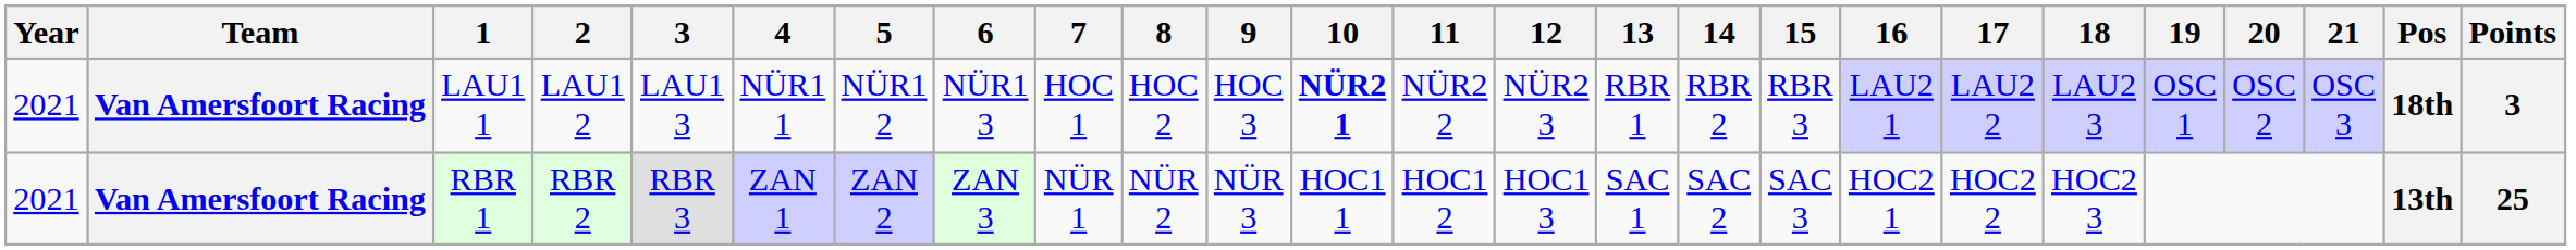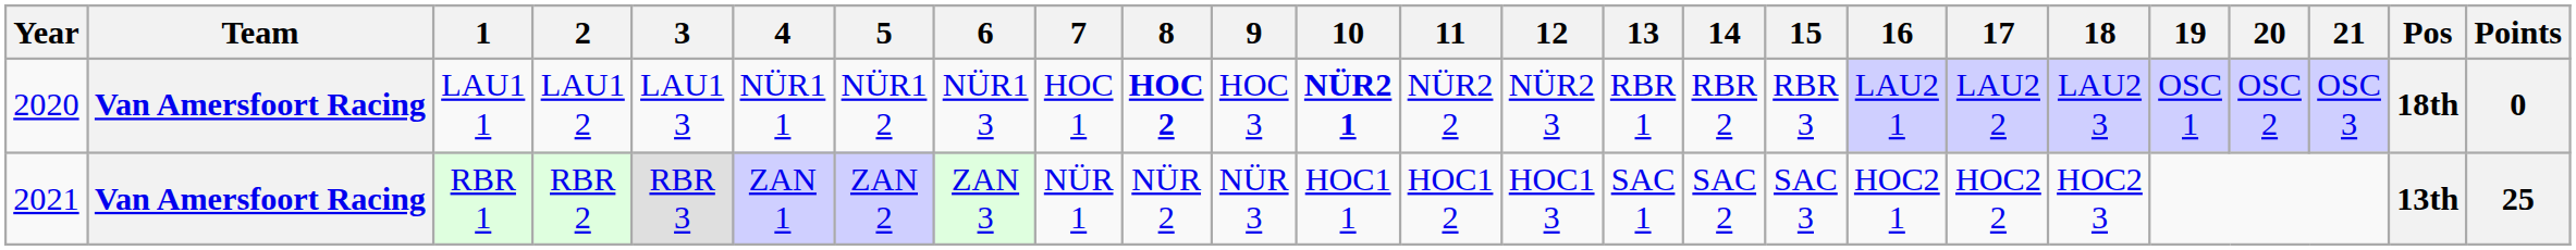LAU1 1 | Year: 2021 -> 2020
LAU1 1 | 8: normal -> bold
LAU1 1 | Points: 3 -> 0
